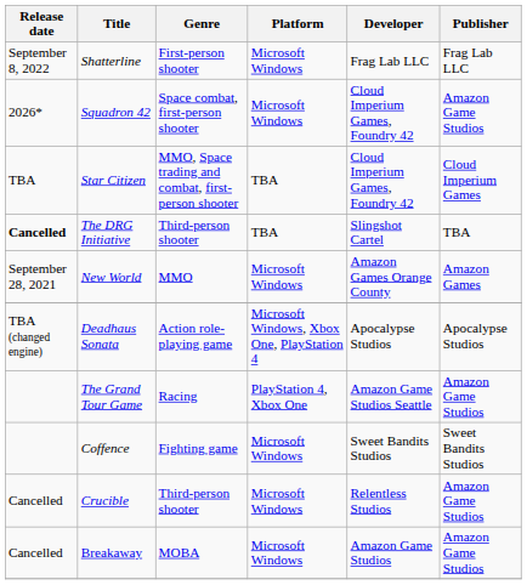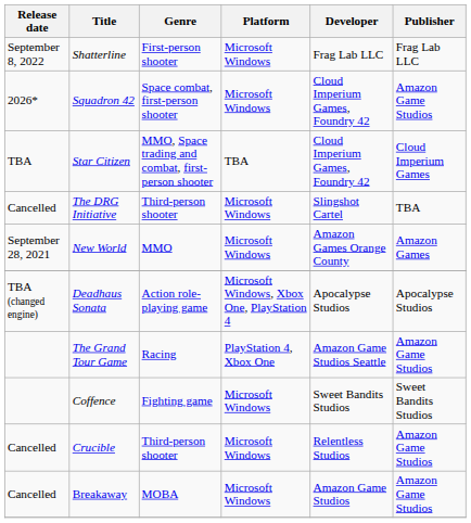The DRG Initiative | Release date: bold -> normal
The DRG Initiative | Platform: TBA -> Microsoft Windows
